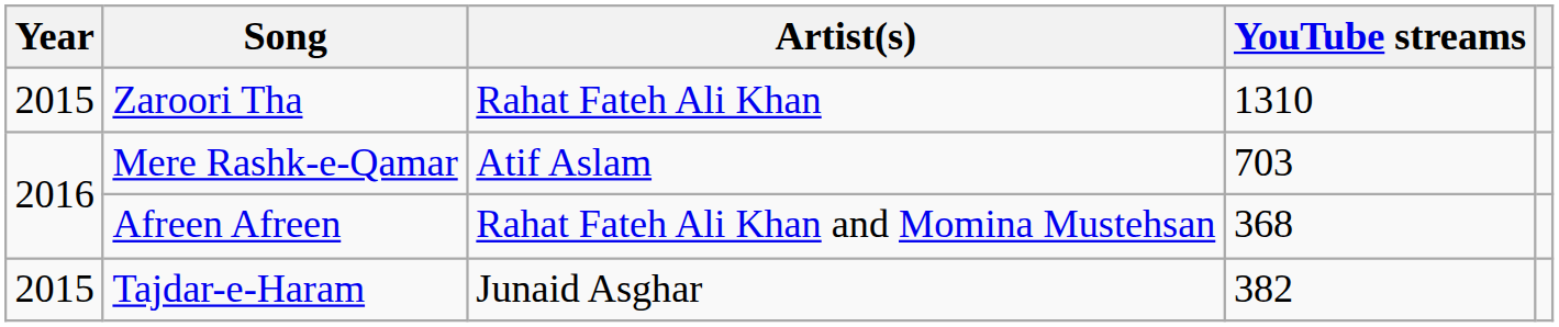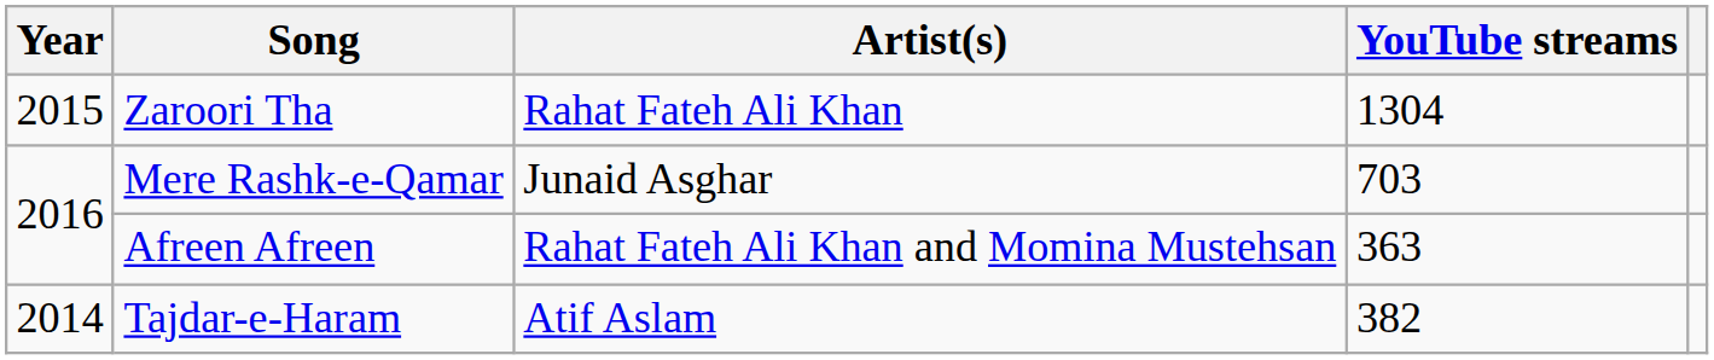Zaroori Tha | YouTube streams: 1310 -> 1304
Mere Rashk-e-Qamar | Artist(s): Atif Aslam -> Junaid Asghar
Afreen Afreen | YouTube streams: 368 -> 363
Tajdar-e-Haram | Year: 2015 -> 2014
Tajdar-e-Haram | Artist(s): Junaid Asghar -> Atif Aslam
